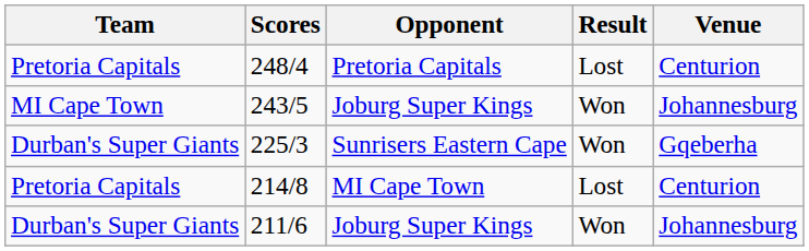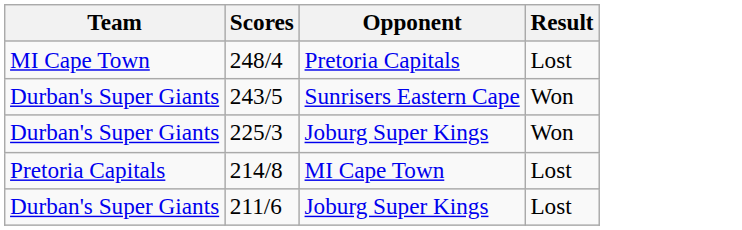- column: Venue | Centurion | Johannesburg | Gqeberha | Centurion | Johannesburg
248/4 | Team: Pretoria Capitals -> MI Cape Town
243/5 | Team: MI Cape Town -> Durban's Super Giants
243/5 | Opponent: Joburg Super Kings -> Sunrisers Eastern Cape
225/3 | Opponent: Sunrisers Eastern Cape -> Joburg Super Kings
211/6 | Result: Won -> Lost
